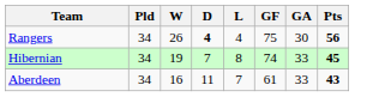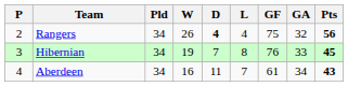+ column: P | 2 | 3 | 4
Rangers | GA: 30 -> 32
Hibernian | GF: 74 -> 76
Aberdeen | GA: 33 -> 34
